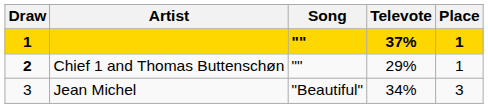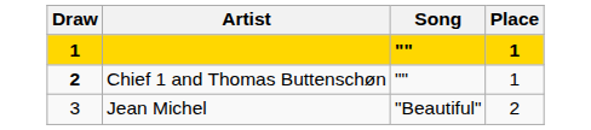- column: Televote | 37% | 29% | 34%
Jean Michel | Place: 3 -> 2
